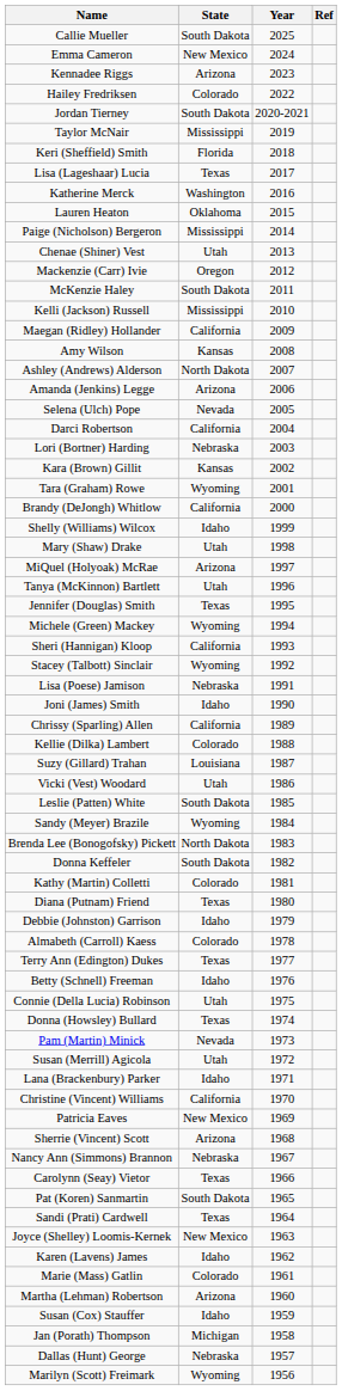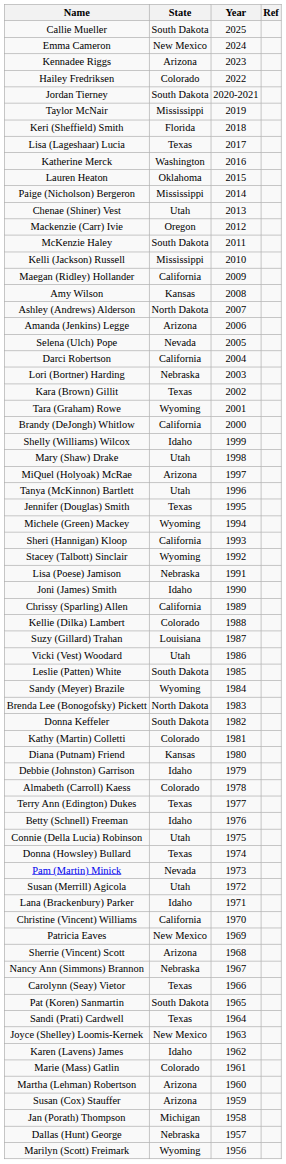Kara (Brown) Gillit | State: Kansas -> Texas
Diana (Putnam) Friend | State: Texas -> Kansas
Susan (Cox) Stauffer | State: Idaho -> Arizona
